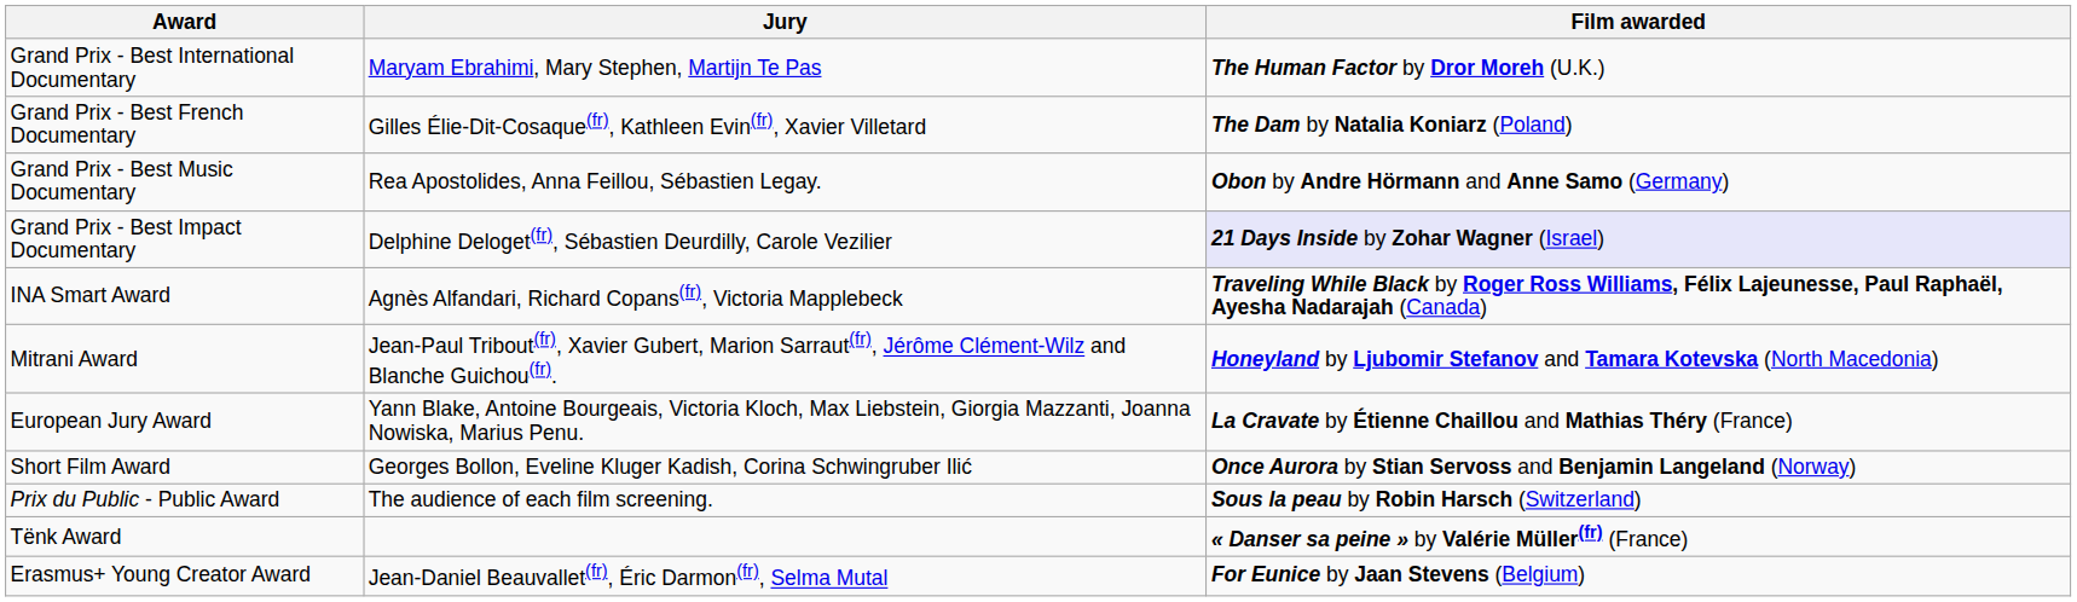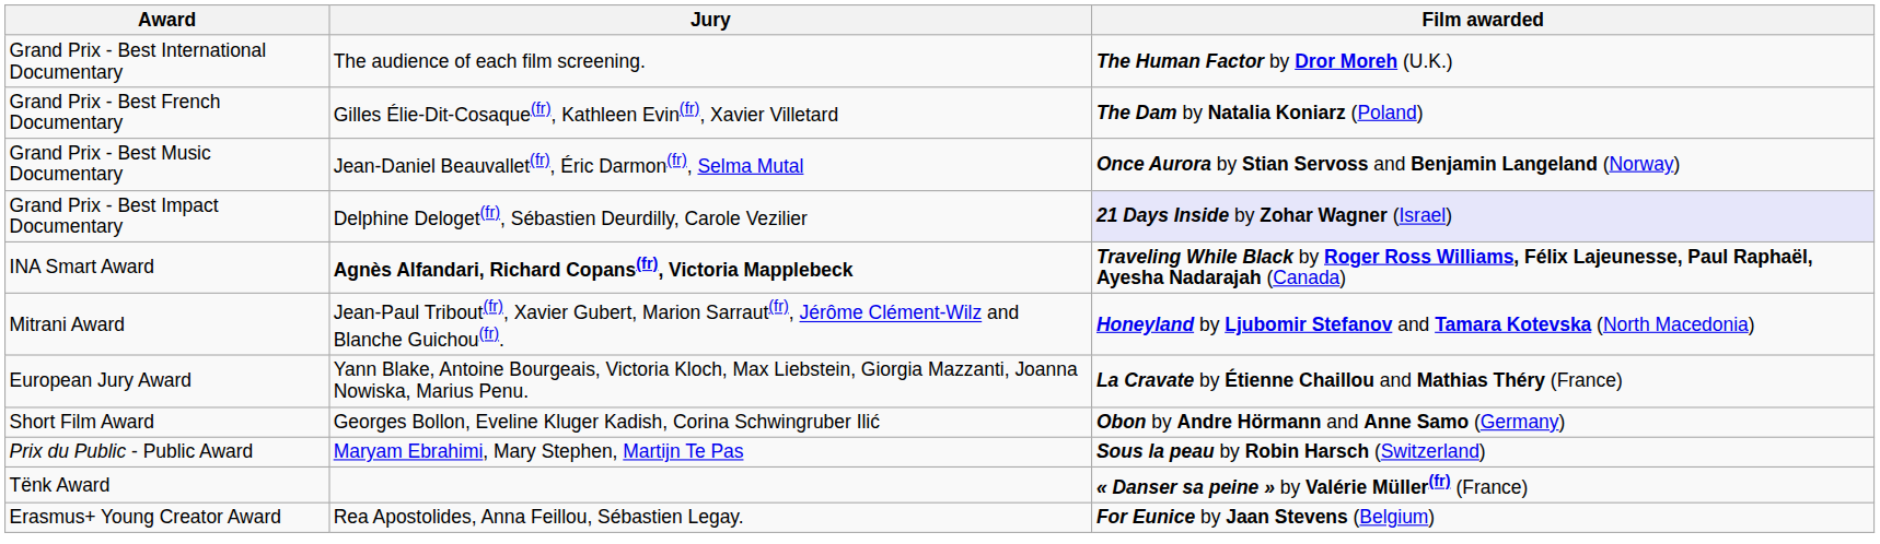Grand Prix - Best International Documentary | Jury: Maryam Ebrahimi, Mary Stephen, Martijn Te Pas -> The audience of each film screening.
Grand Prix - Best Music Documentary | Jury: Rea Apostolides, Anna Feillou, Sébastien Legay. -> Jean-Daniel Beauvallet(fr), Éric Darmon(fr), Selma Mutal
Grand Prix - Best Music Documentary | Film awarded: Obon by Andre Hörmann and Anne Samo (Germany) -> Once Aurora by Stian Servoss and Benjamin Langeland (Norway)
INA Smart Award | Jury: normal -> bold
Short Film Award | Film awarded: Once Aurora by Stian Servoss and Benjamin Langeland (Norway) -> Obon by Andre Hörmann and Anne Samo (Germany)
Prix du Public - Public Award | Jury: The audience of each film screening. -> Maryam Ebrahimi, Mary Stephen, Martijn Te Pas
Erasmus+ Young Creator Award | Jury: Jean-Daniel Beauvallet(fr), Éric Darmon(fr), Selma Mutal -> Rea Apostolides, Anna Feillou, Sébastien Legay.
